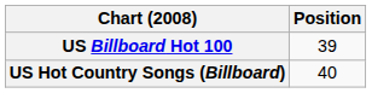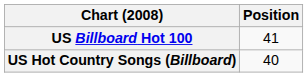US Billboard Hot 100 | Position: 39 -> 41
